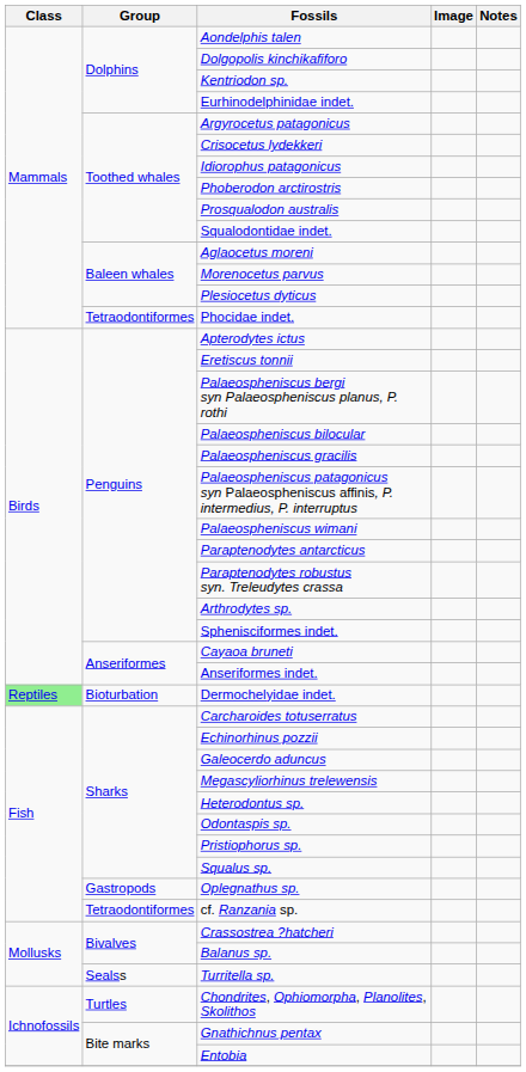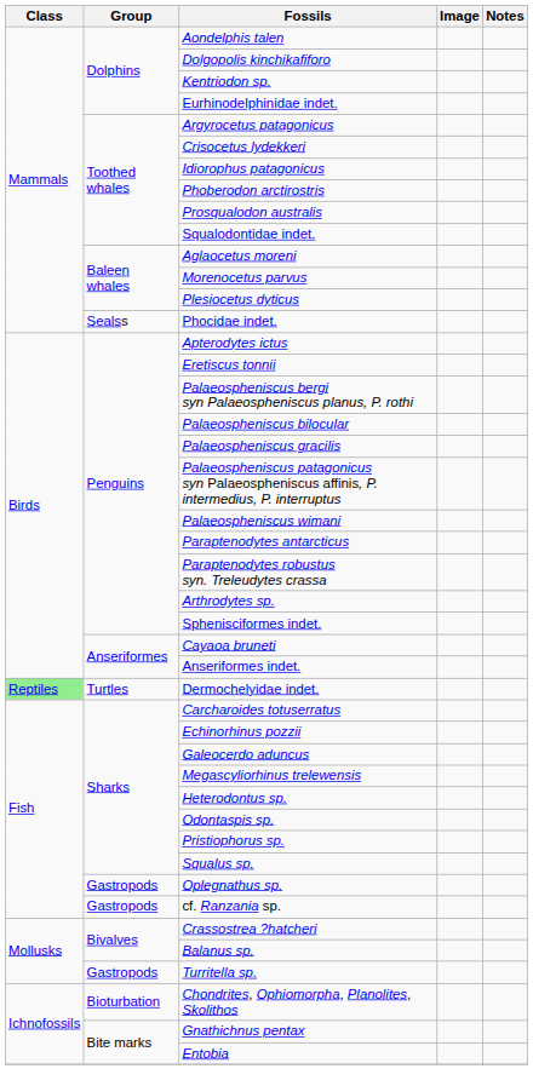Phocidae indet. | Group: Tetraodontiformes -> Sealss
Dermochelyidae indet. | Group: Bioturbation -> Turtles
cf. Ranzania sp. | Group: Tetraodontiformes -> Gastropods
Turritella sp. | Group: Sealss -> Gastropods
Chondrites, Ophiomorpha, Planolites, Skolithos | Group: Turtles -> Bioturbation
